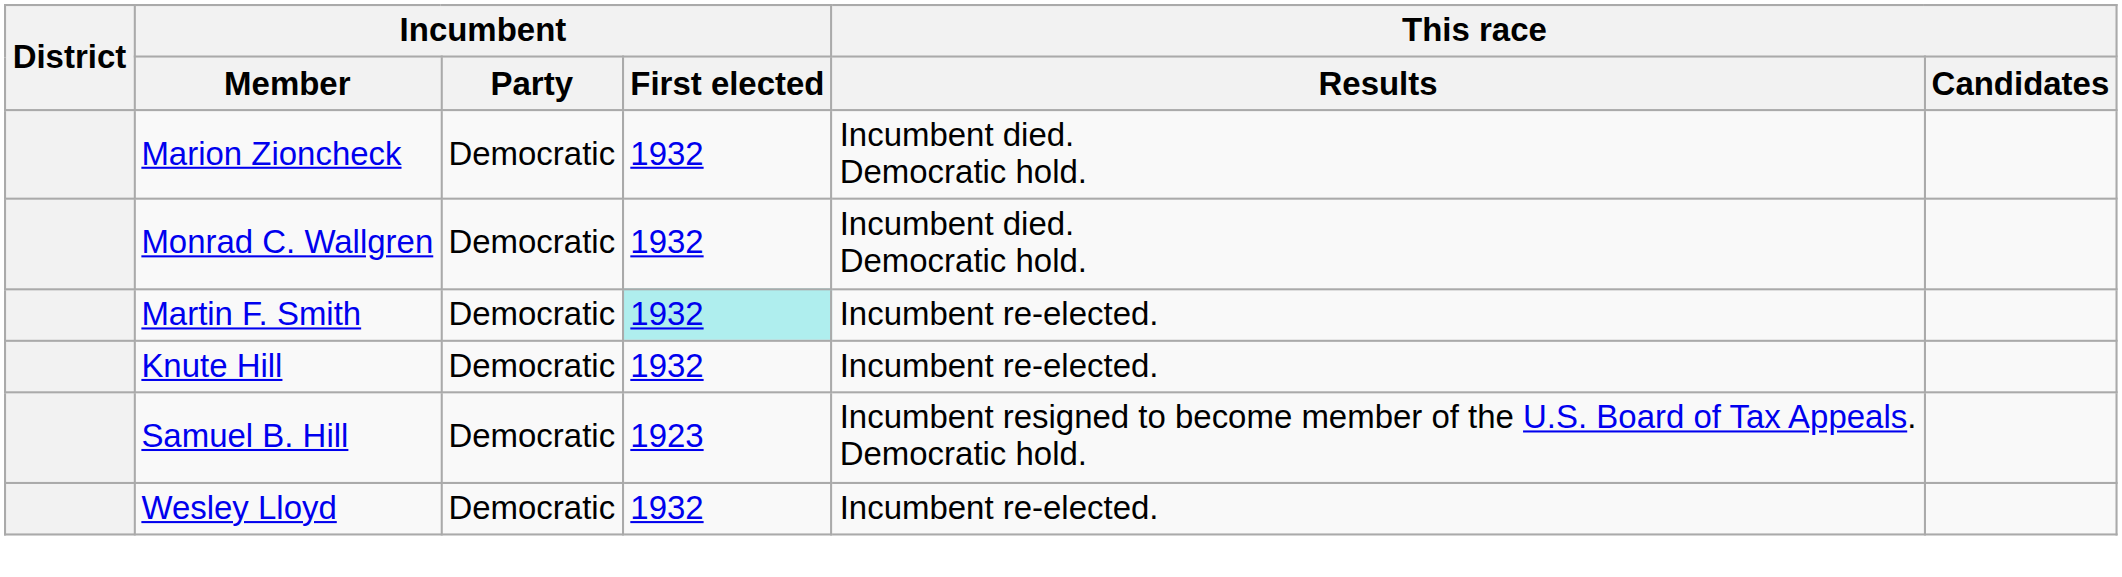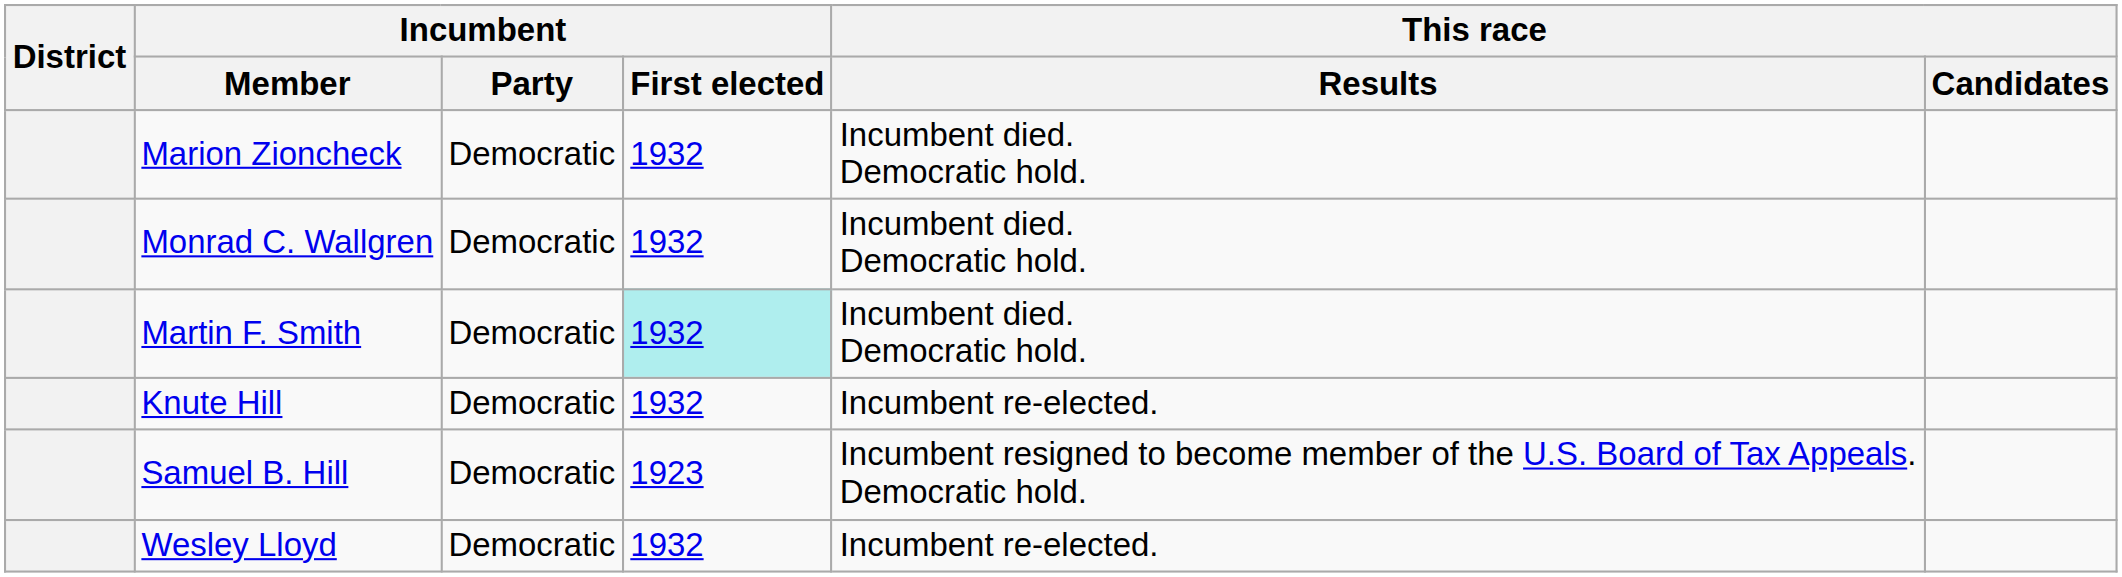Martin F. Smith | This race / Results: Incumbent re-elected. -> Incumbent died. Democratic hold.
